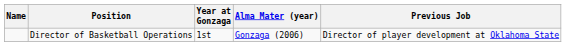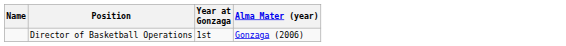- column: Previous Job | Director of player development at Oklahoma State
